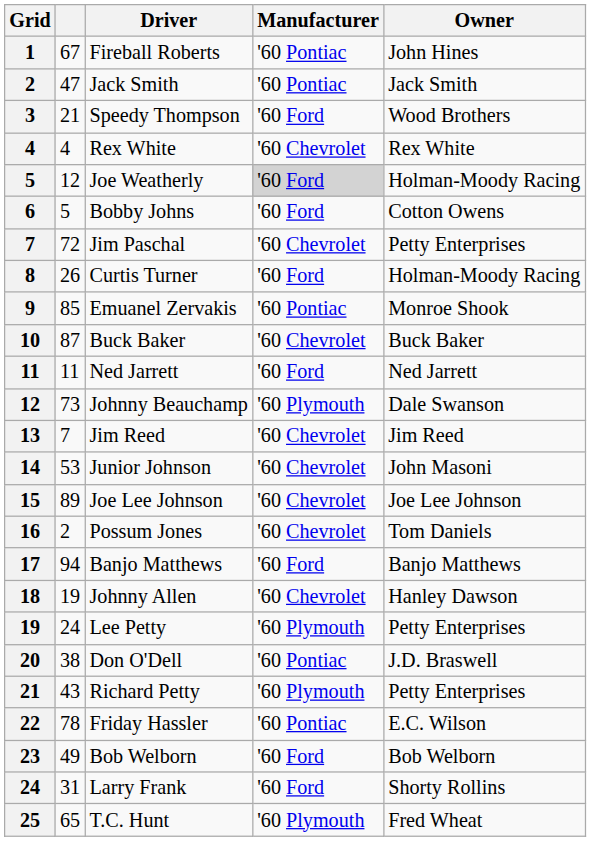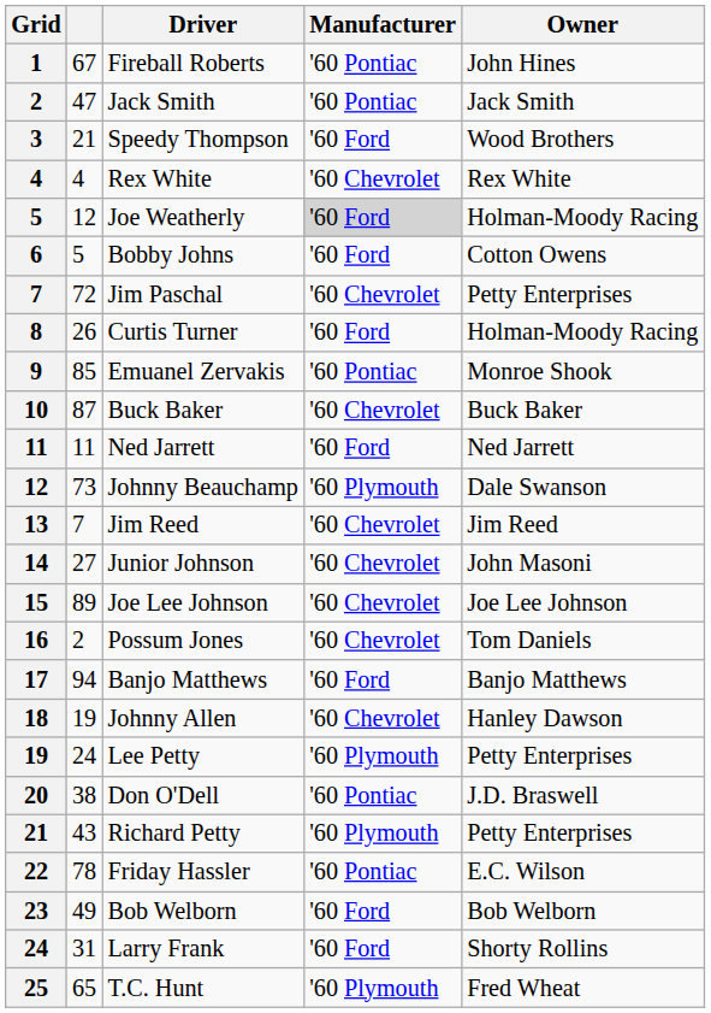Junior Johnson | column 2: 53 -> 27
